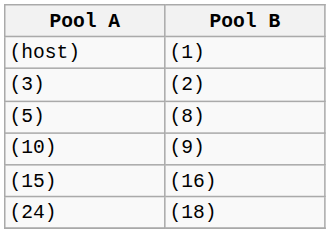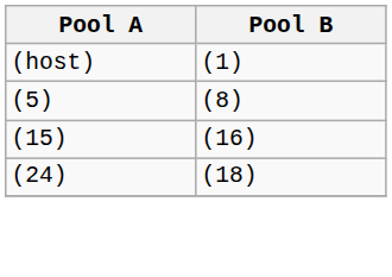- row: (3) | (2)
- row: (10) | (9)
